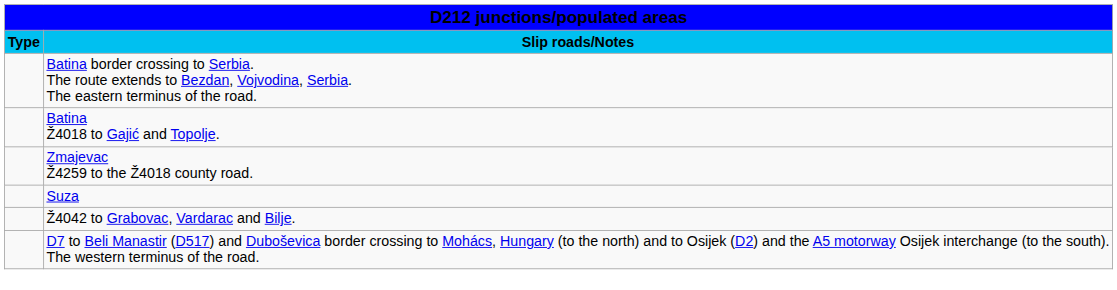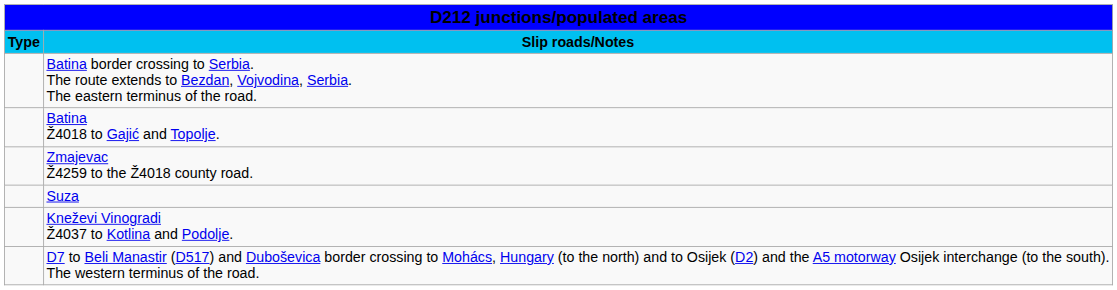+ row: Kneževi Vinogradi Ž4037 to Kotlina and Podolje.
- row: Ž4042 to Grabovac, Vardarac and Bilje.
